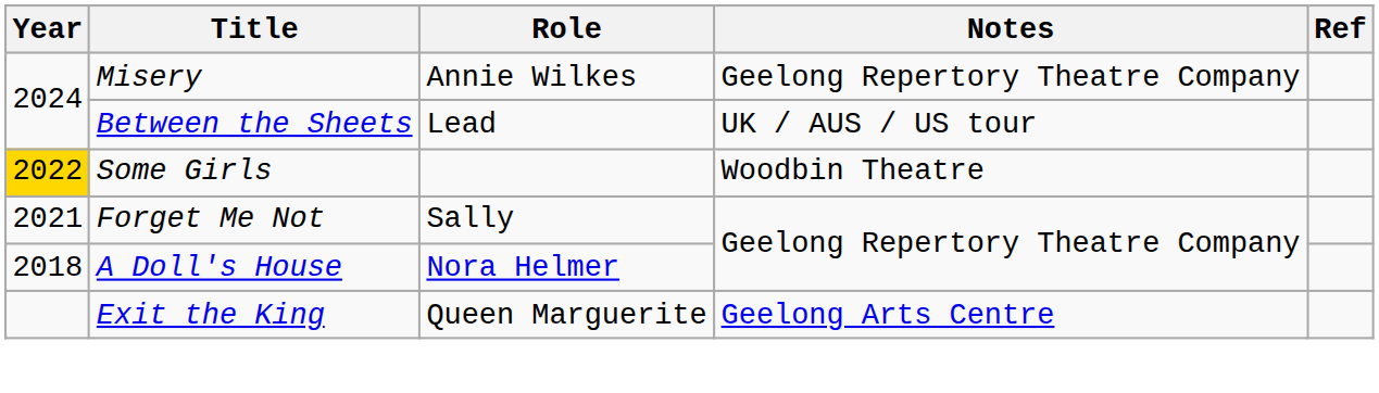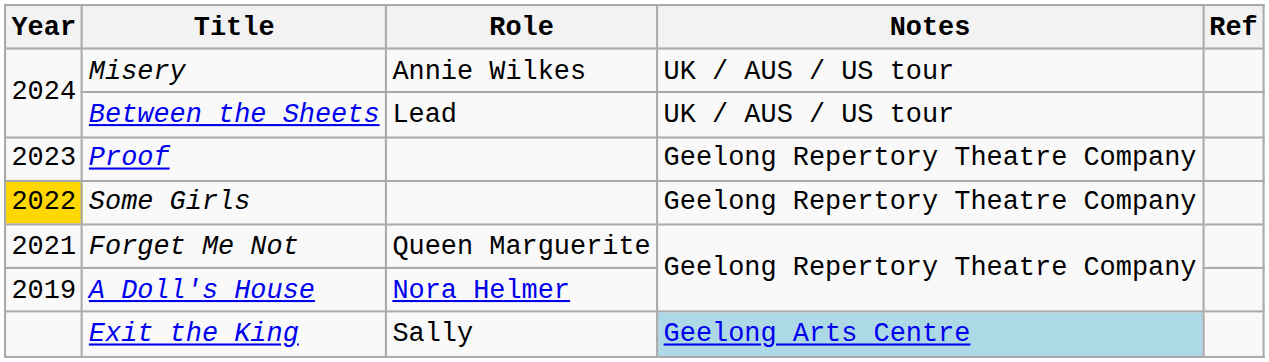Misery | Notes: Geelong Repertory Theatre Company -> UK / AUS / US tour
+ row: 2023 | Proof | Geelong Repertory Theatre Company
Some Girls | Notes: Woodbin Theatre -> Geelong Repertory Theatre Company
Forget Me Not | Role: Sally -> Queen Marguerite
A Doll's House | Year: 2018 -> 2019
Exit the King | Role: Queen Marguerite -> Sally
Exit the King | Notes: no background -> lightblue background
